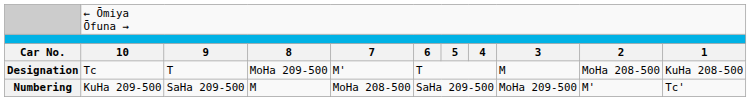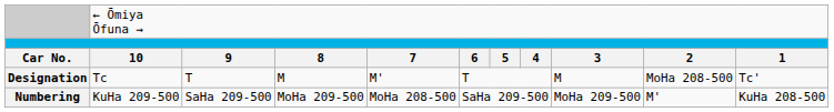Designation | column 4: MoHa 209-500 -> M
Designation | column 11: KuHa 208-500 -> Tc'
Numbering | column 4: M -> MoHa 209-500
Numbering | column 11: Tc' -> KuHa 208-500
